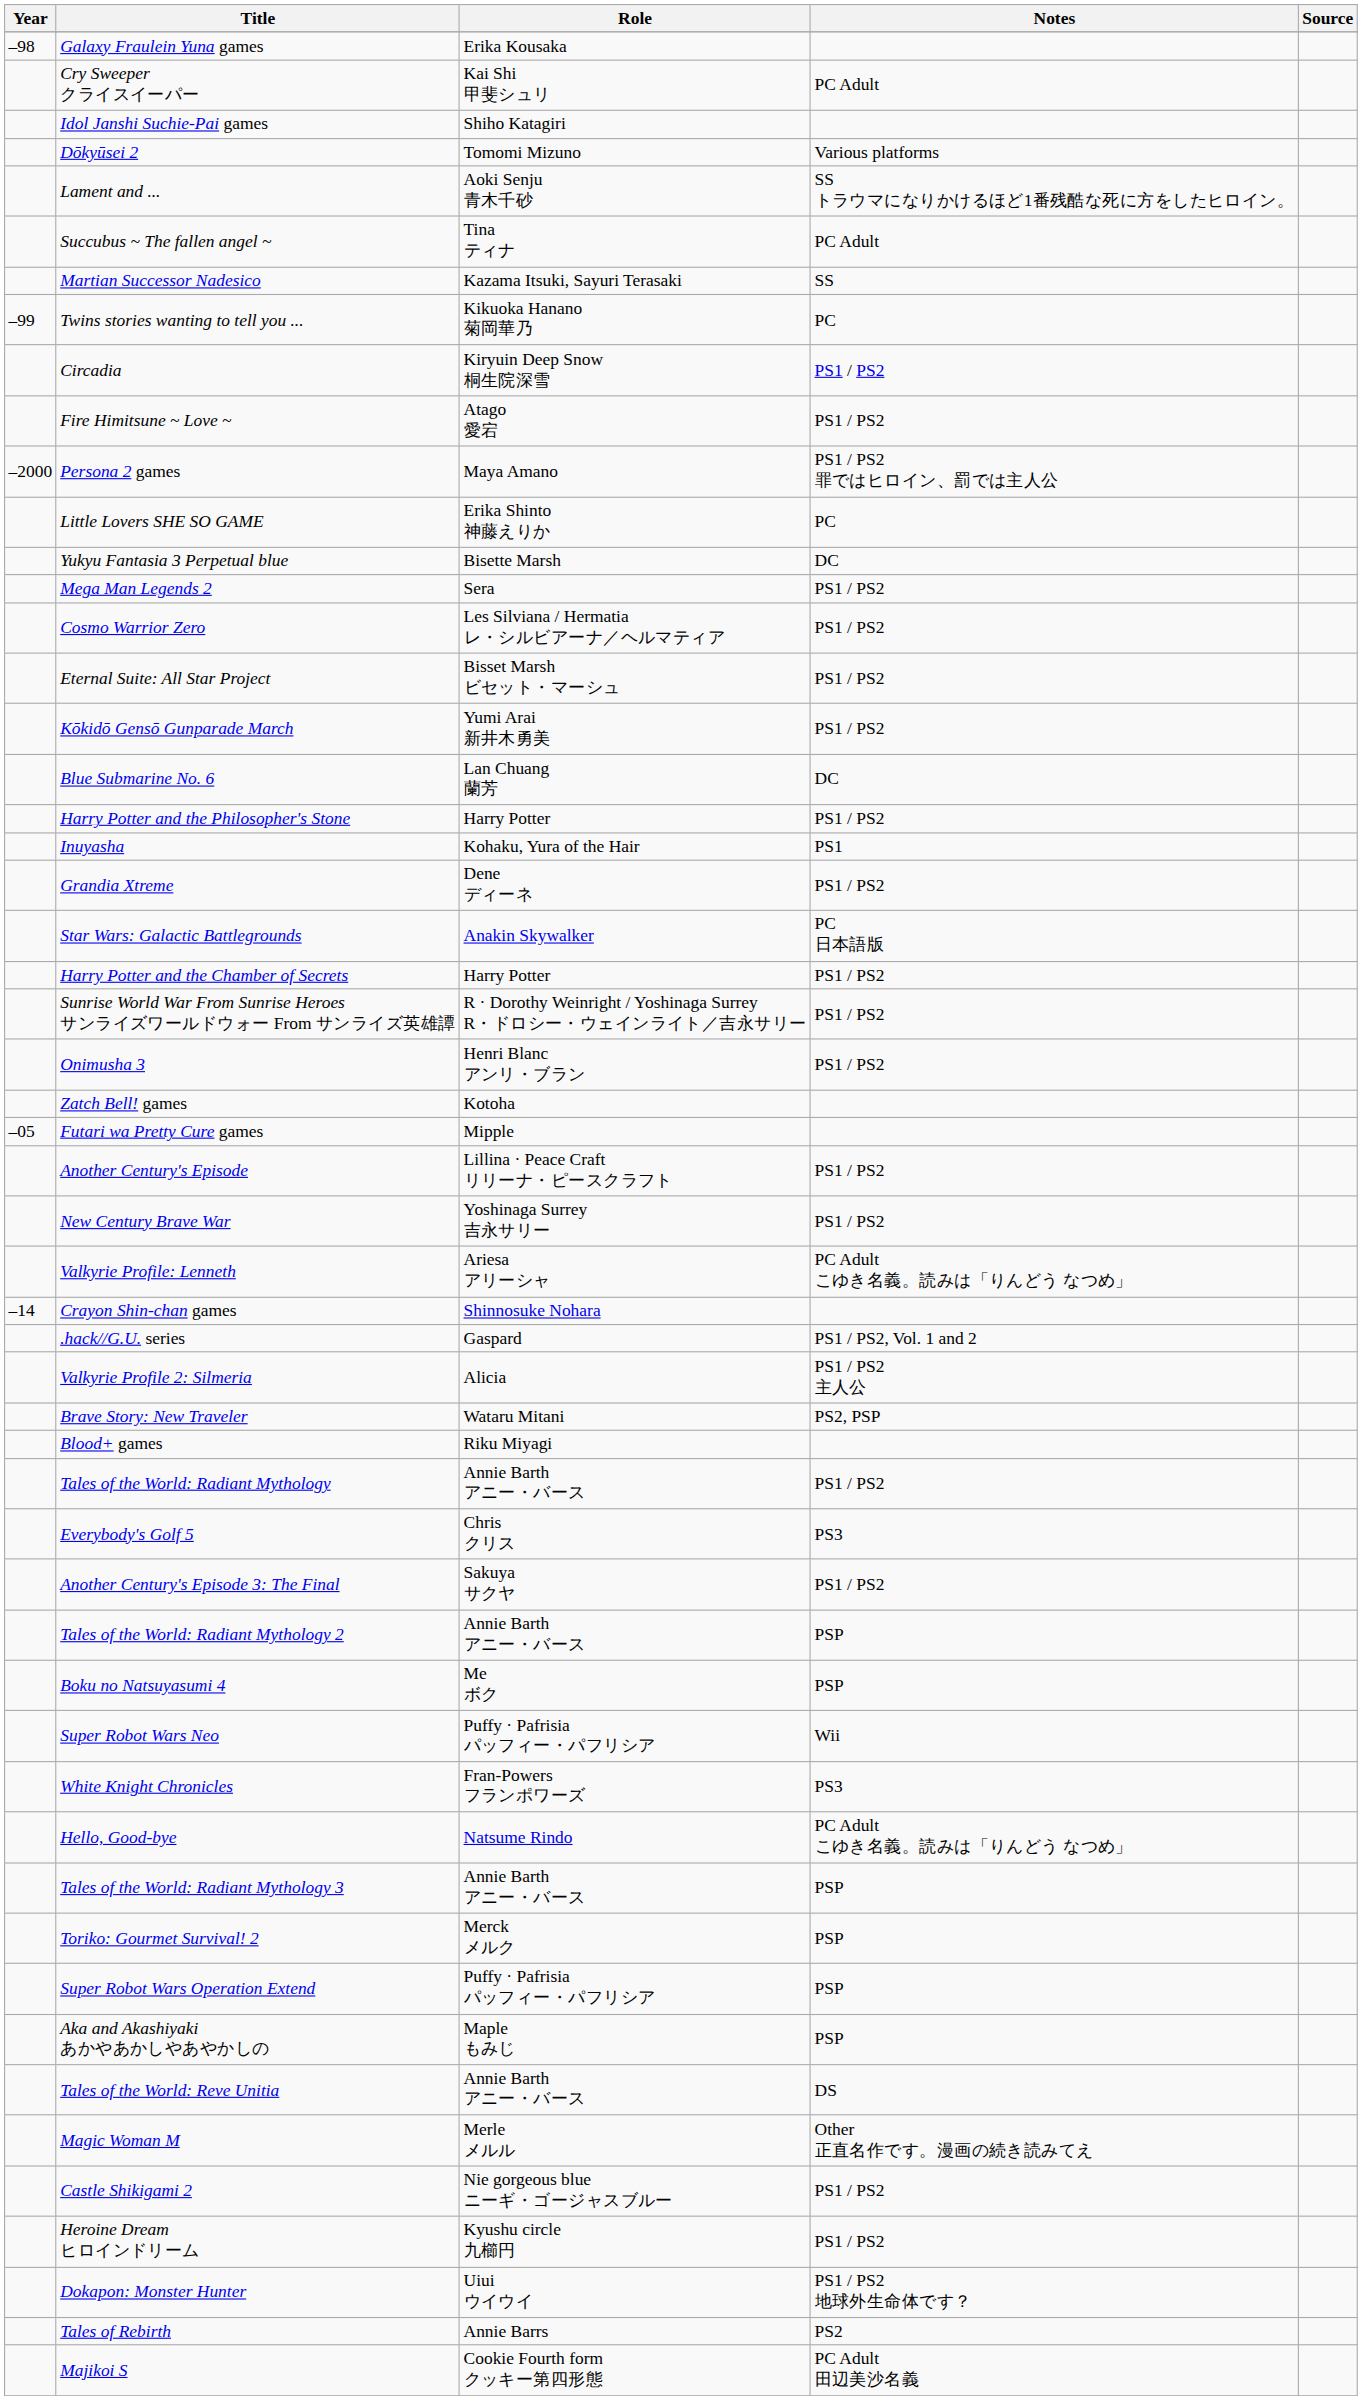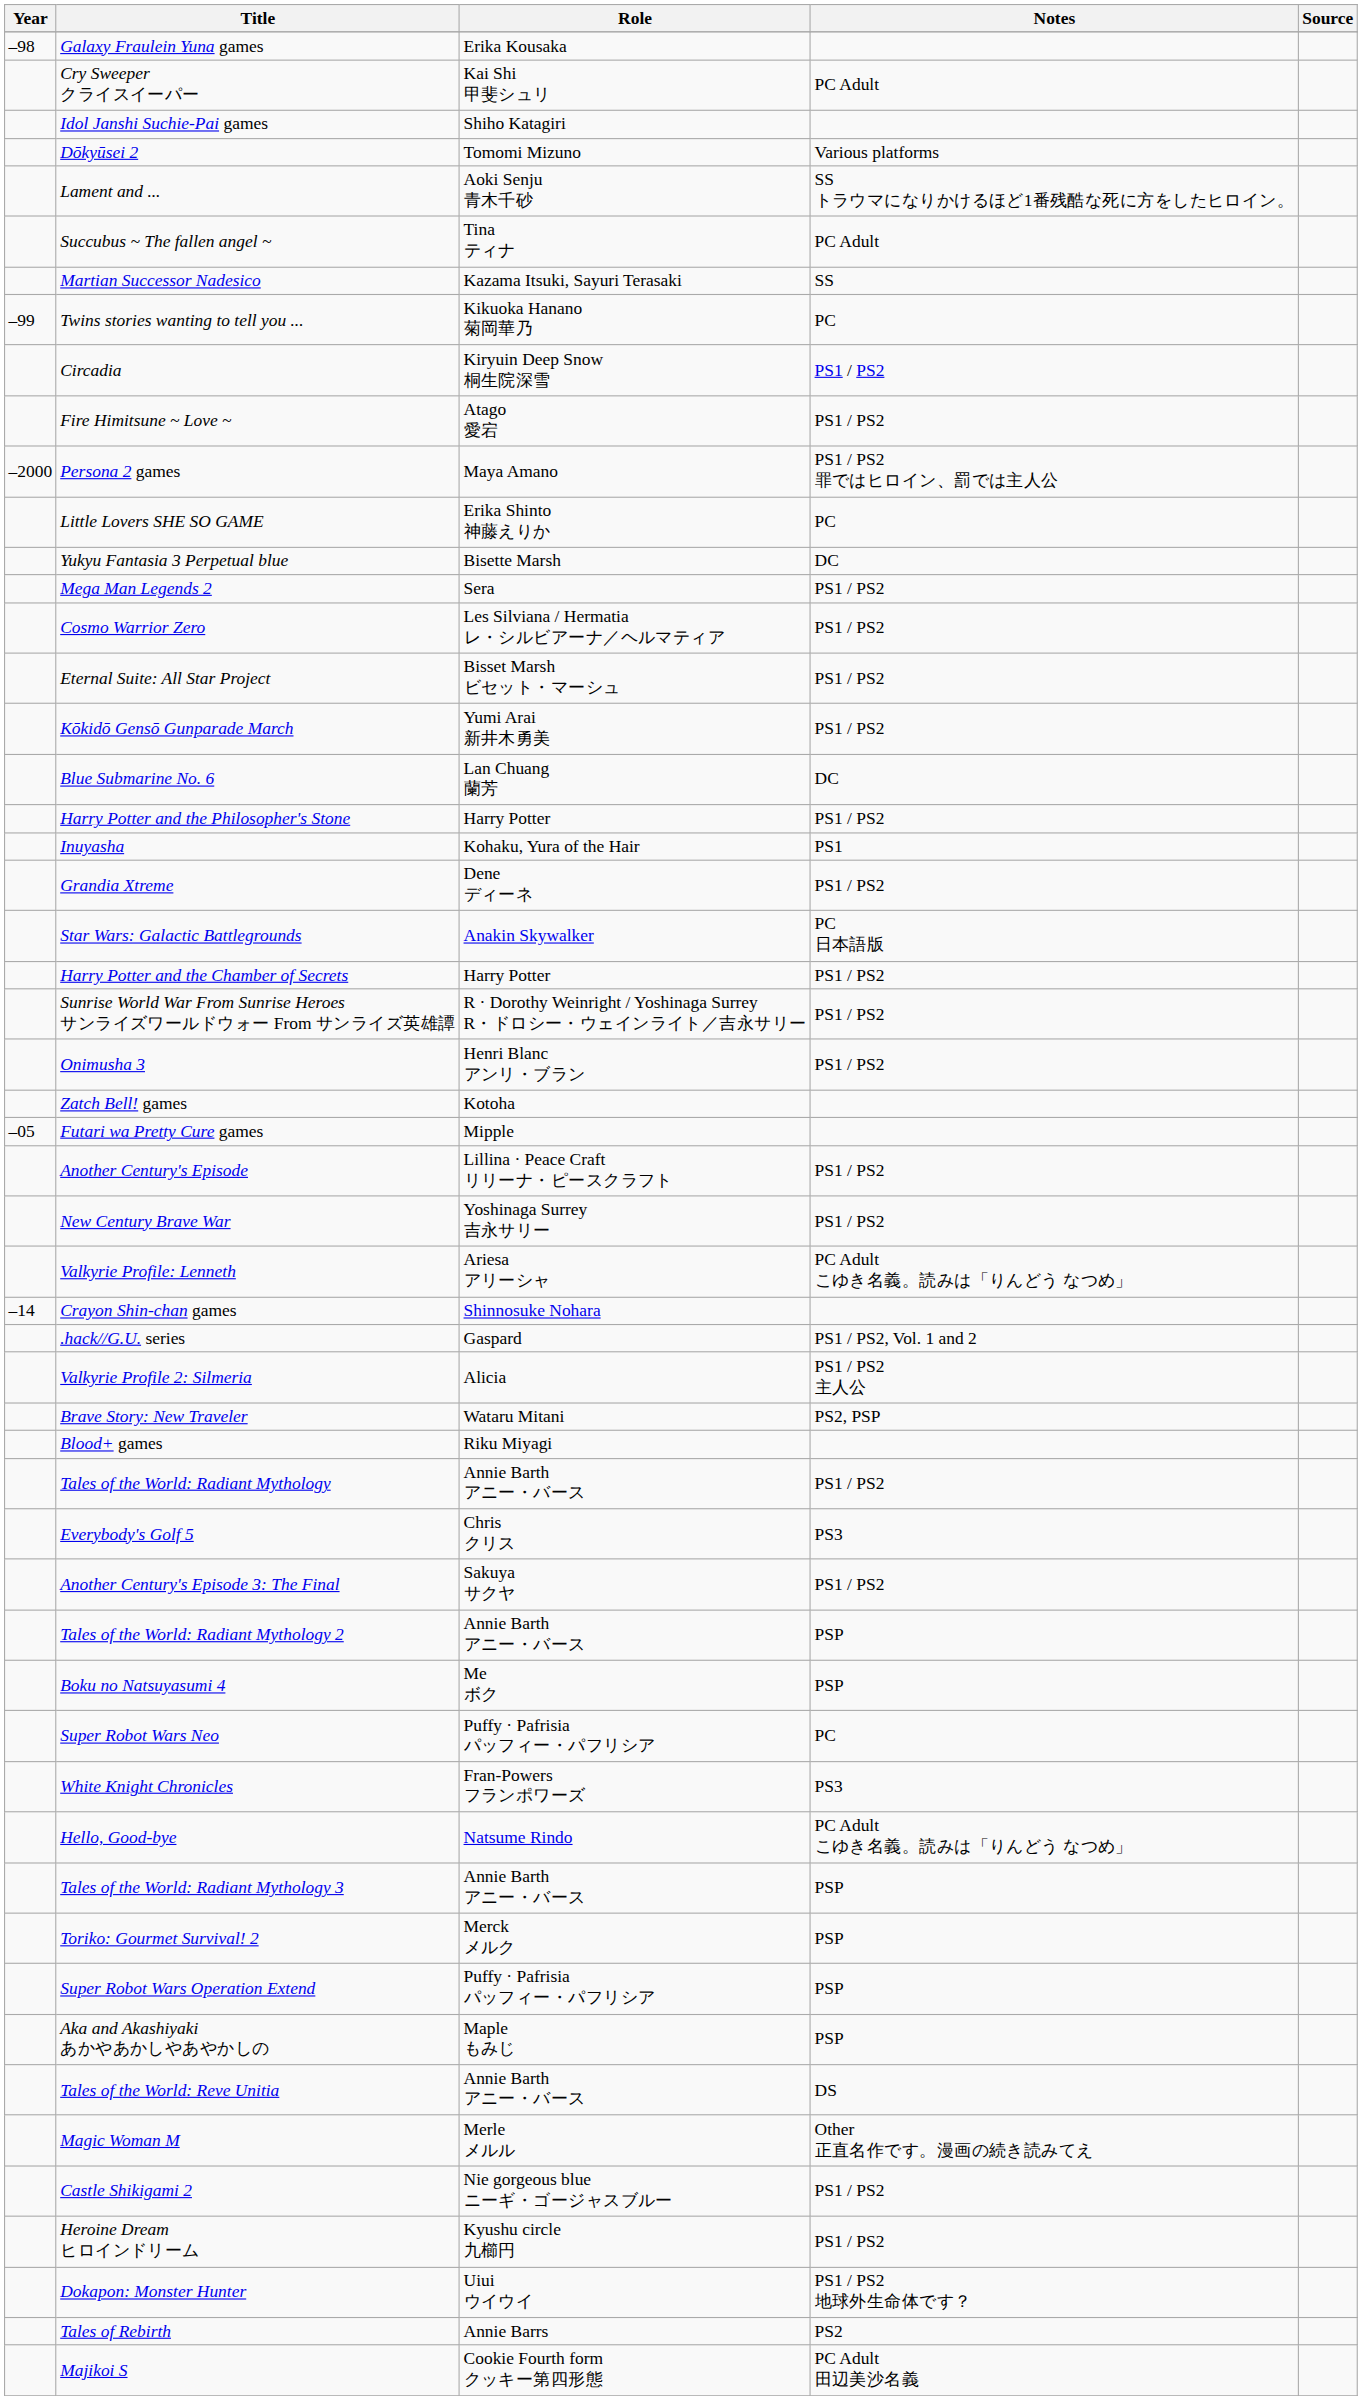Super Robot Wars Neo | Notes: Wii -> PC
